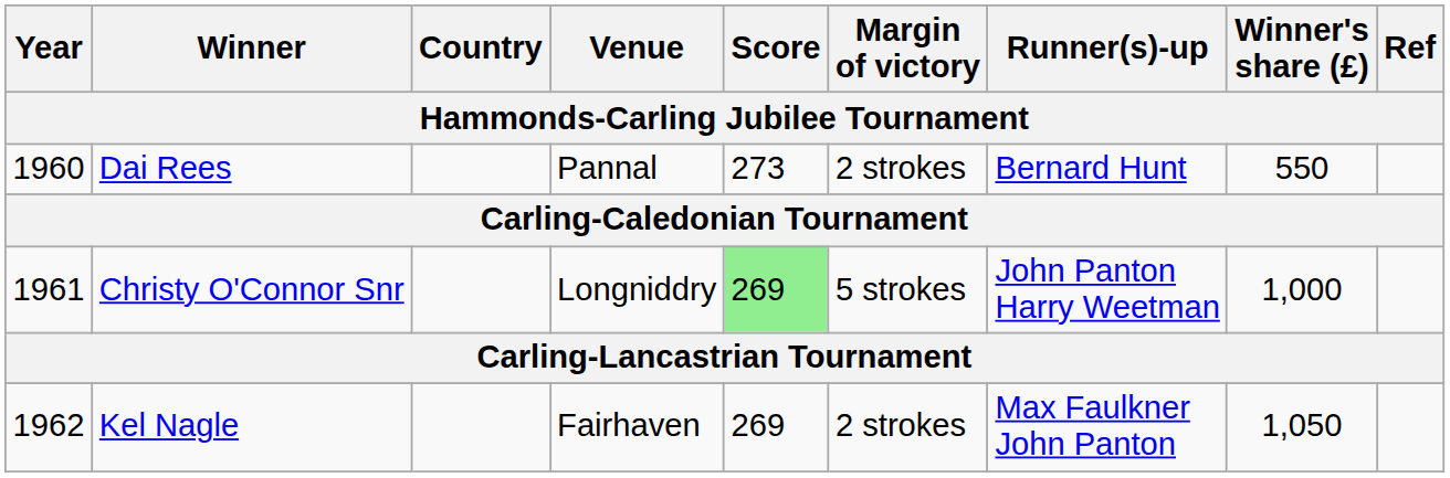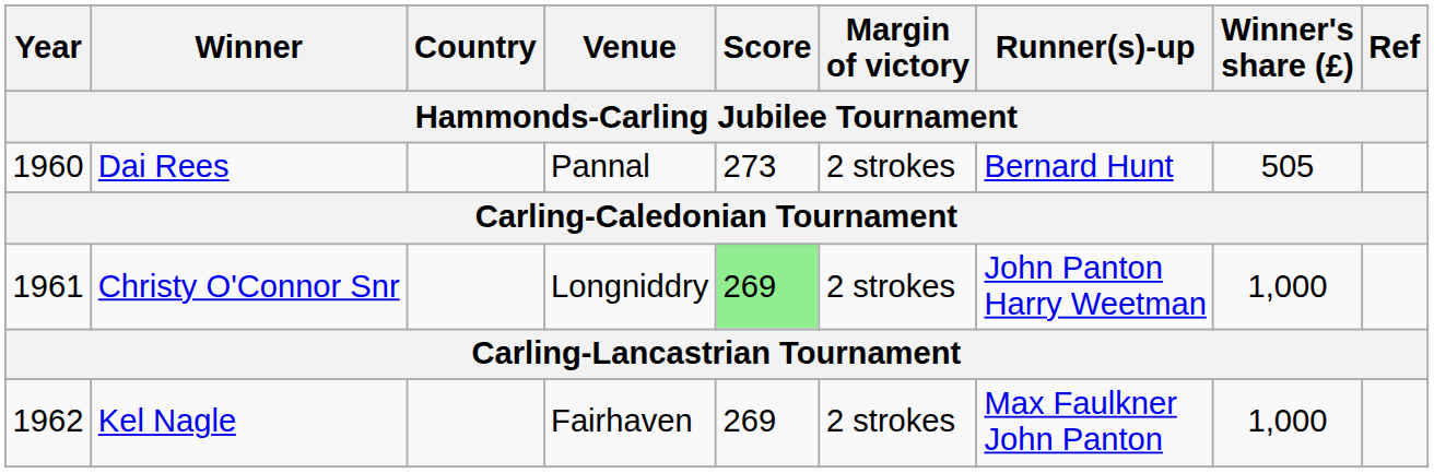Dai Rees | Winner's share (£): 550 -> 505
Christy O'Connor Snr | Margin of victory: 5 strokes -> 2 strokes
Kel Nagle | Winner's share (£): 1,050 -> 1,000
